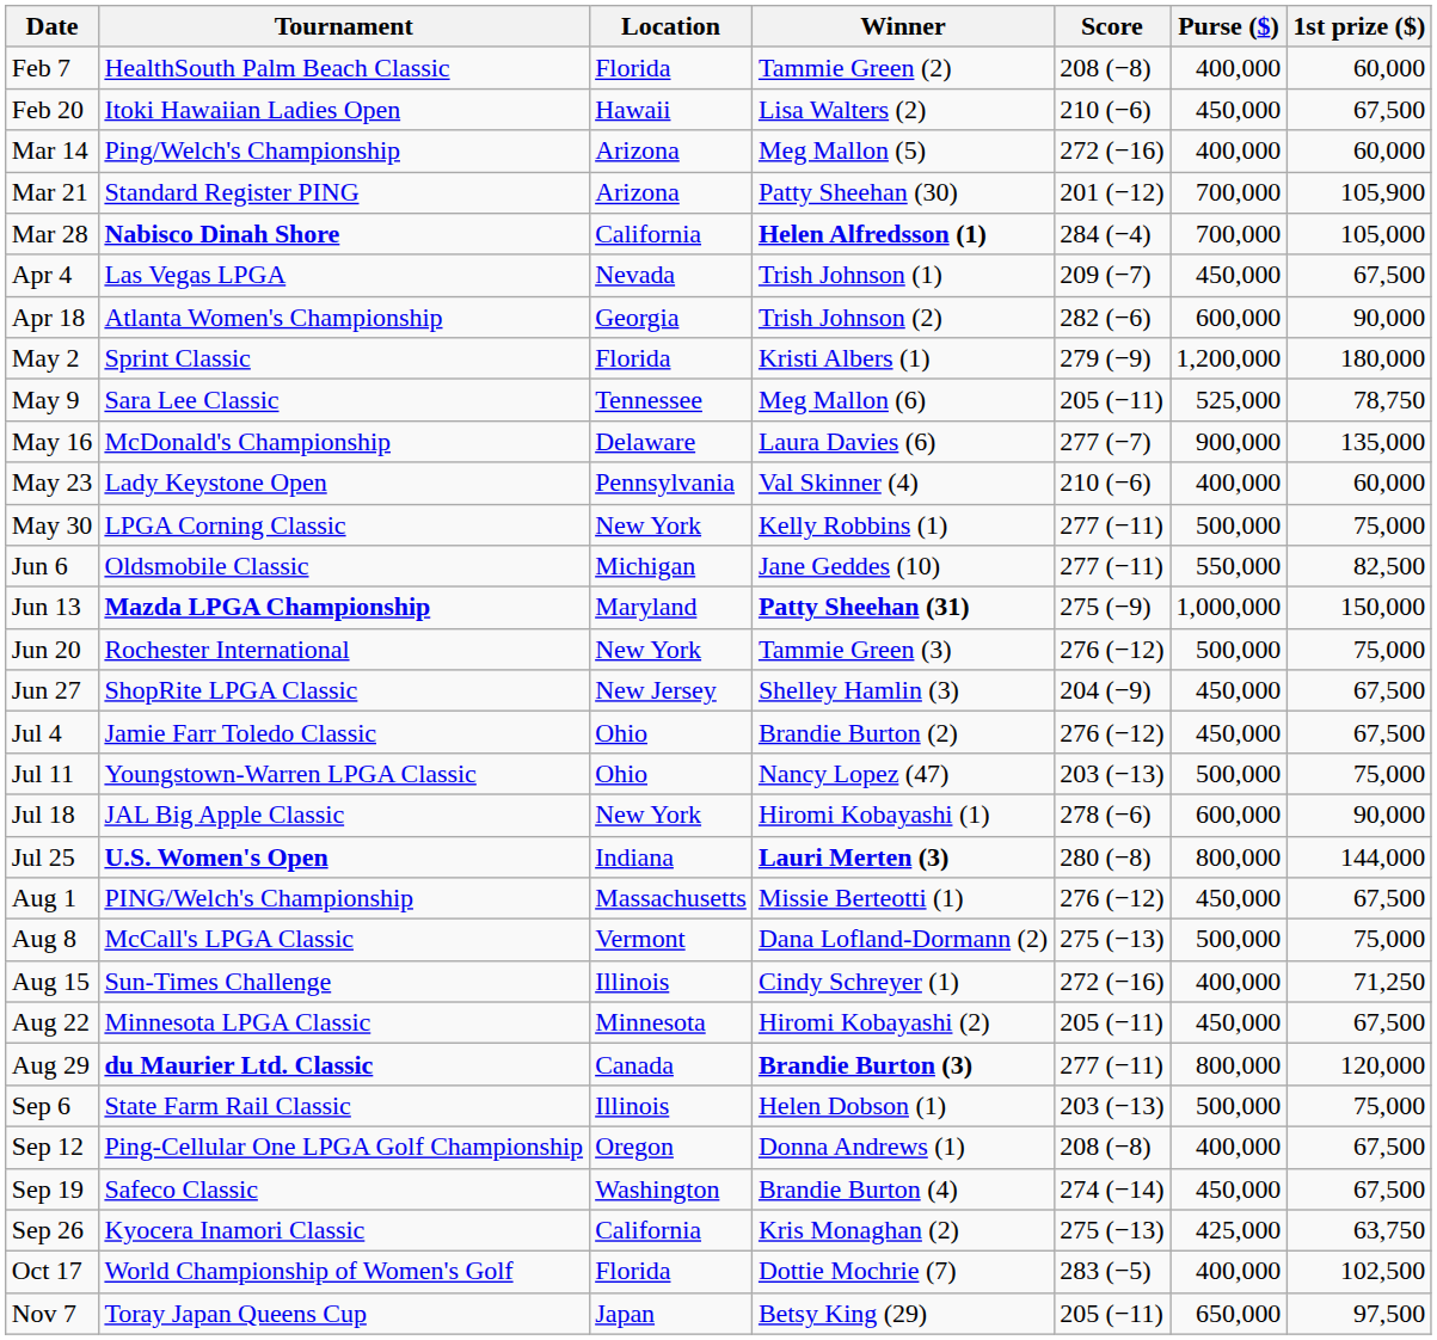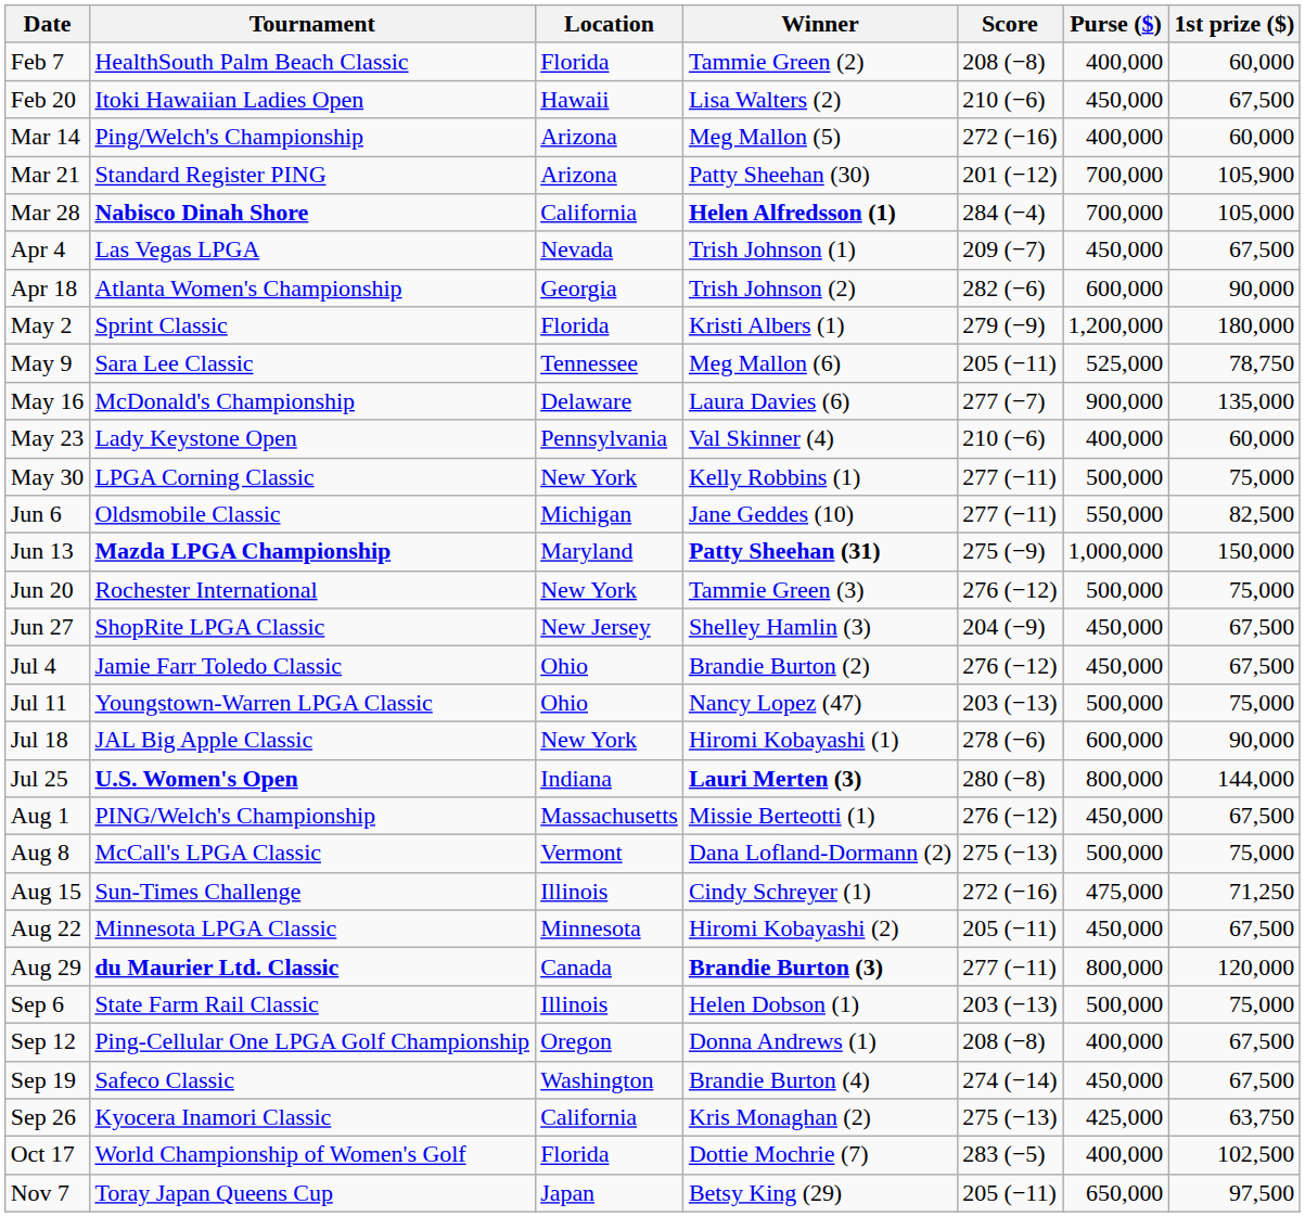Aug 15 | Purse ($): 400,000 -> 475,000
